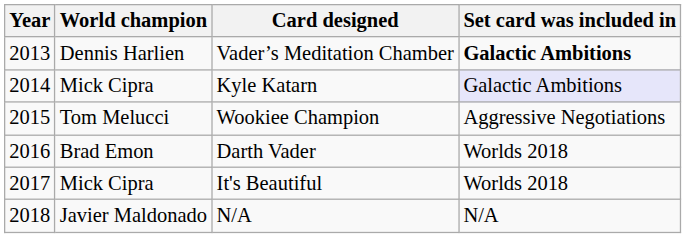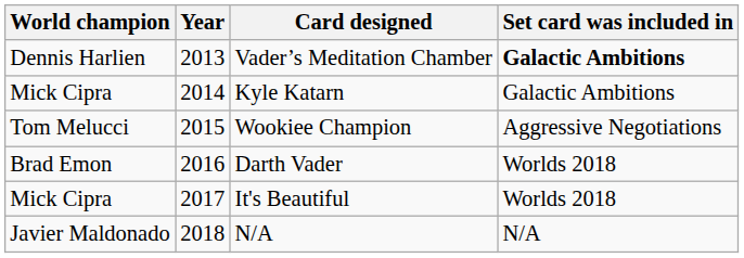columns swapped: Year <-> World champion
Kyle Katarn | Set card was included in: lavender background -> no background
